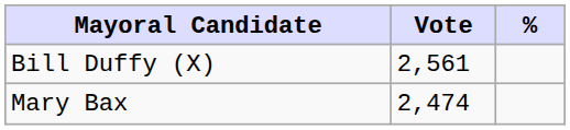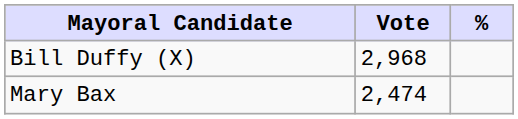Bill Duffy (X) | Vote: 2,561 -> 2,968
